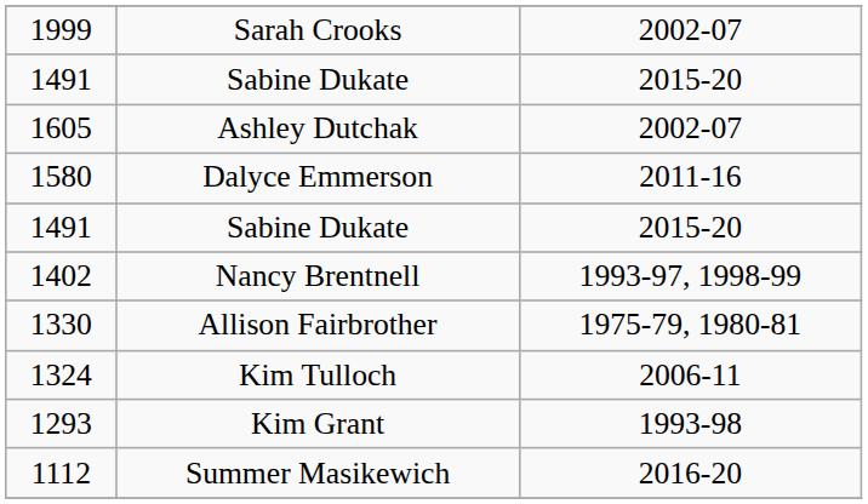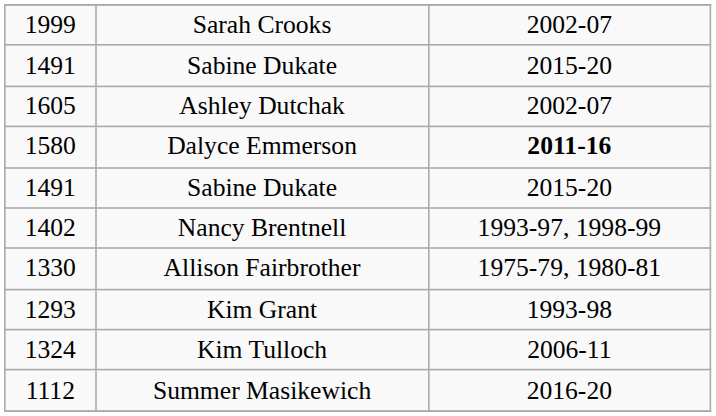Dalyce Emmerson | column 3: normal -> bold
rows swapped: Kim Tulloch <-> Kim Grant
